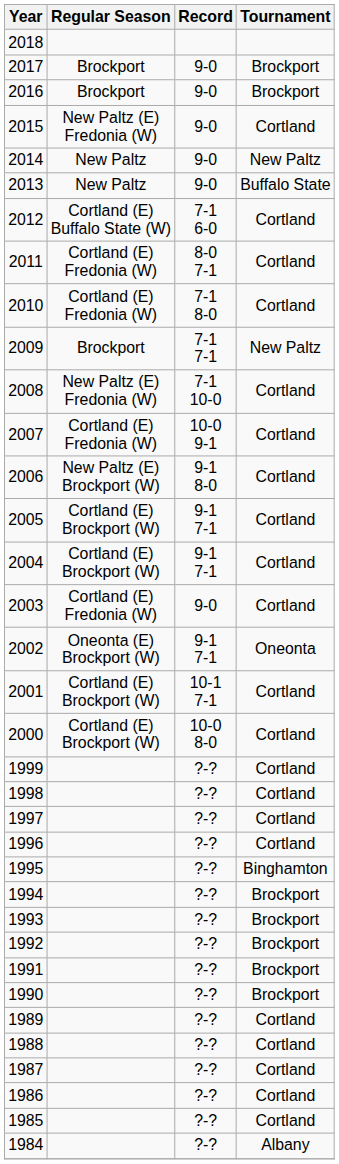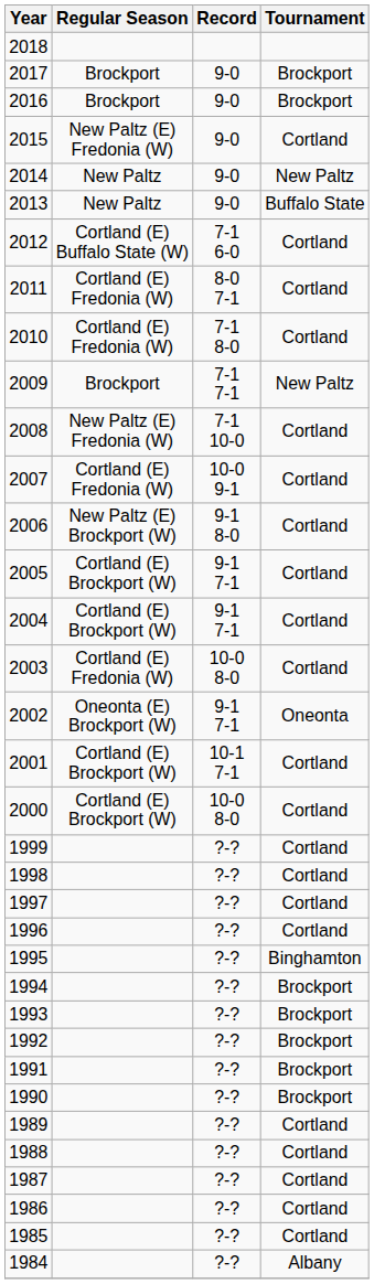2003 | Record: 9-0 -> 10-0 8-0
